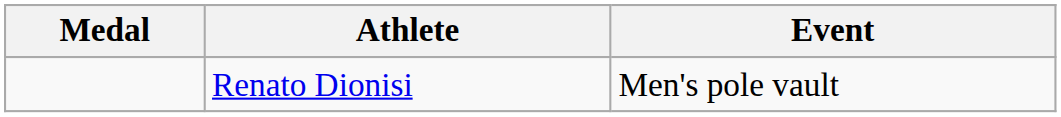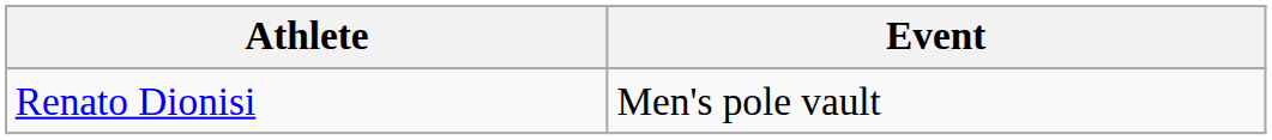- column: Medal
